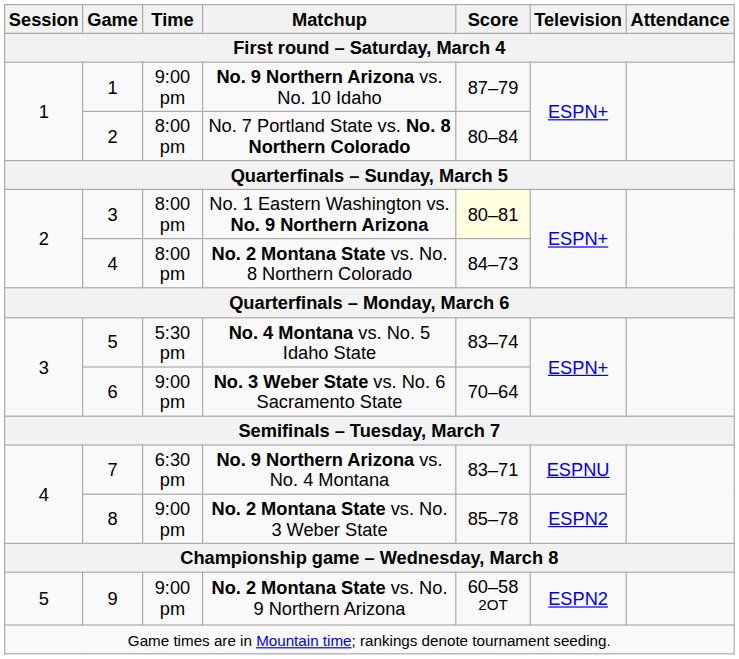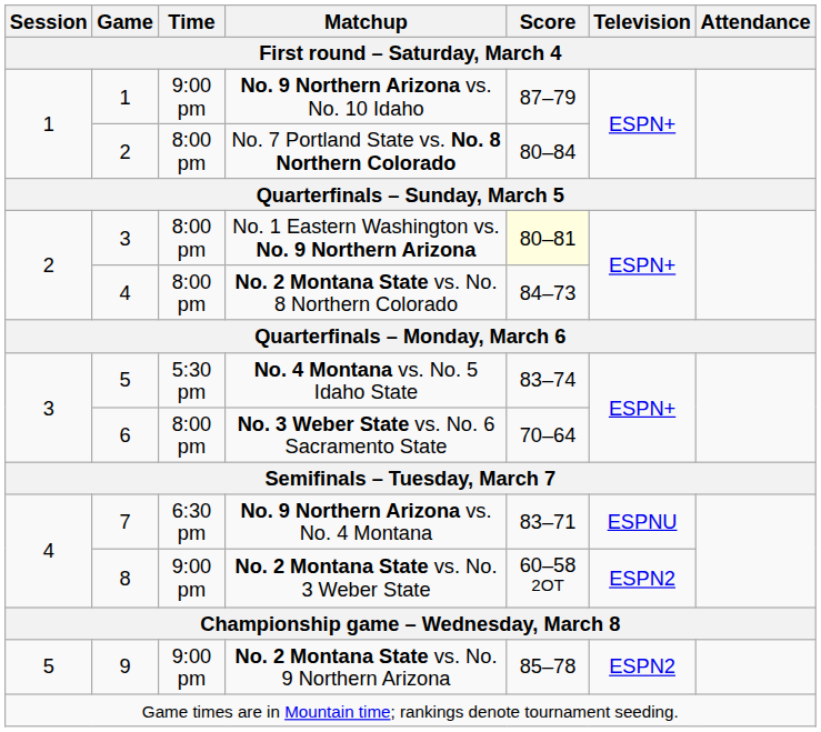No. 3 Weber State vs. No. 6 Sacramento State | Time: 9:00 pm -> 8:00 pm
No. 2 Montana State vs. No. 3 Weber State | Score: 85–78 -> 60–58 2OT
No. 2 Montana State vs. No. 9 Northern Arizona | Score: 60–58 2OT -> 85–78
